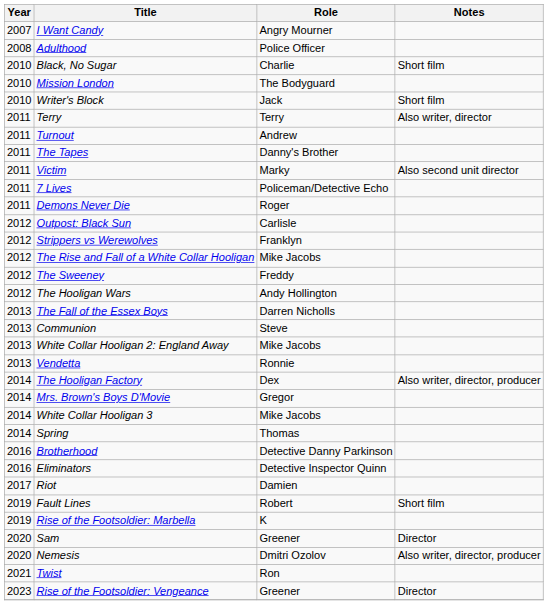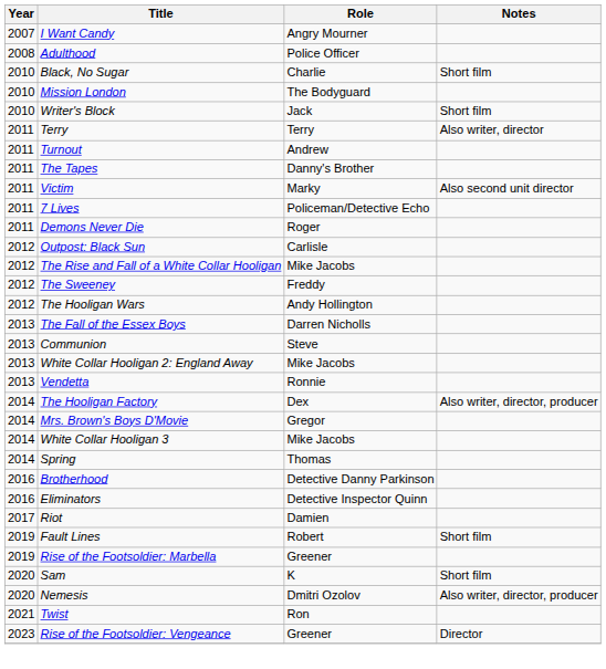- row: 2012 | Strippers vs Werewolves | Franklyn
Rise of the Footsoldier: Marbella | Role: K -> Greener
Sam | Role: Greener -> K
Sam | Notes: Director -> Short film
